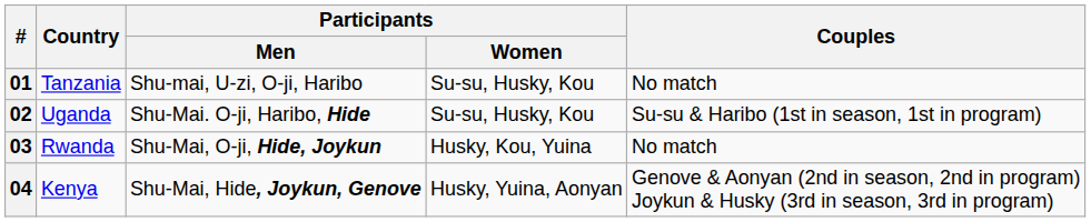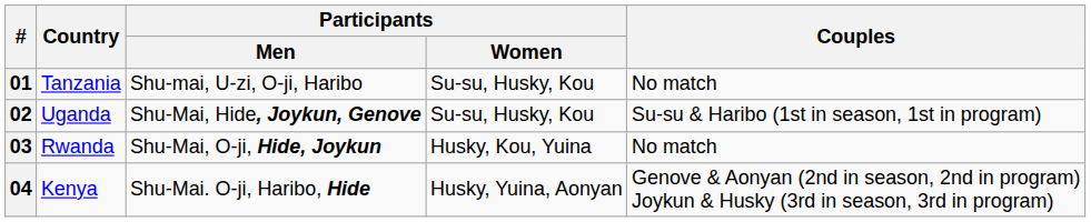02 | Participants / Men: Shu-Mai. O-ji, Haribo, Hide -> Shu-Mai, Hide, Joykun, Genove
04 | Participants / Men: Shu-Mai, Hide, Joykun, Genove -> Shu-Mai. O-ji, Haribo, Hide
